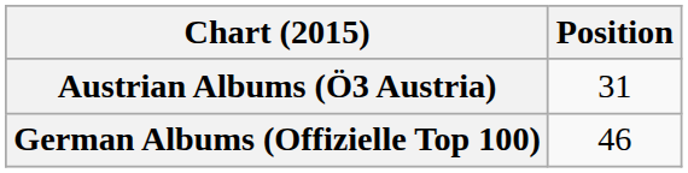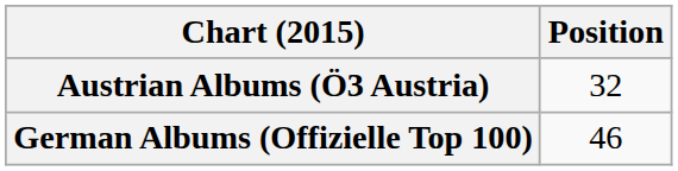Austrian Albums (Ö3 Austria) | Position: 31 -> 32
